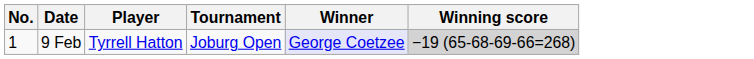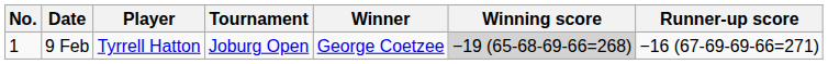+ column: Runner-up score | −16 (67-69-69-66=271)
9 Feb | Winner: lavender background -> no background
